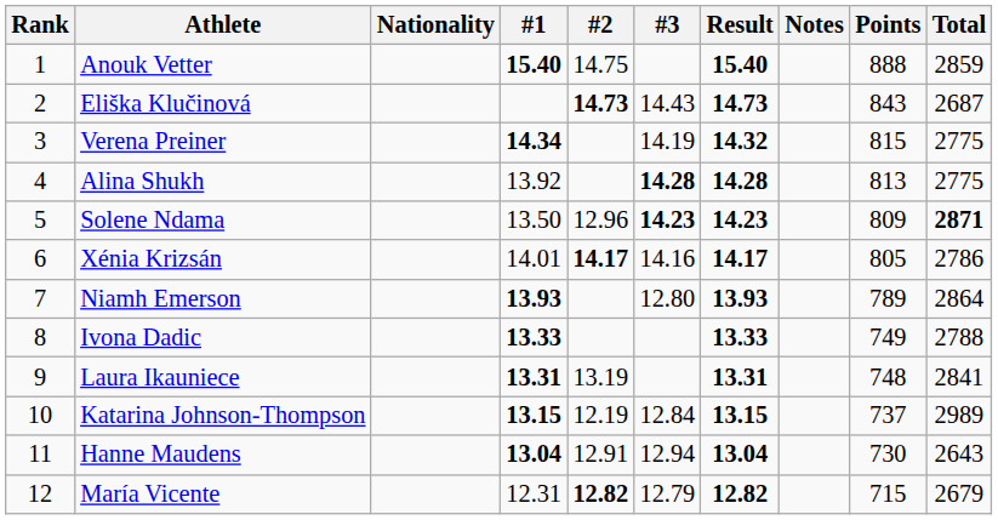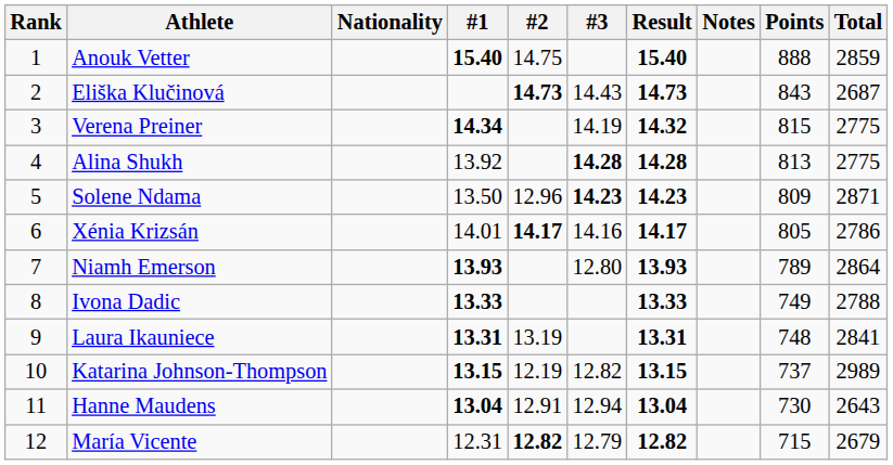Solene Ndama | Total: bold -> normal
Katarina Johnson-Thompson | #3: 12.84 -> 12.82
